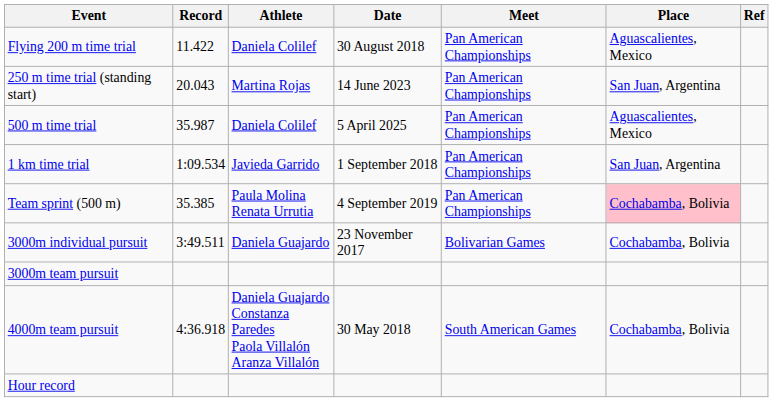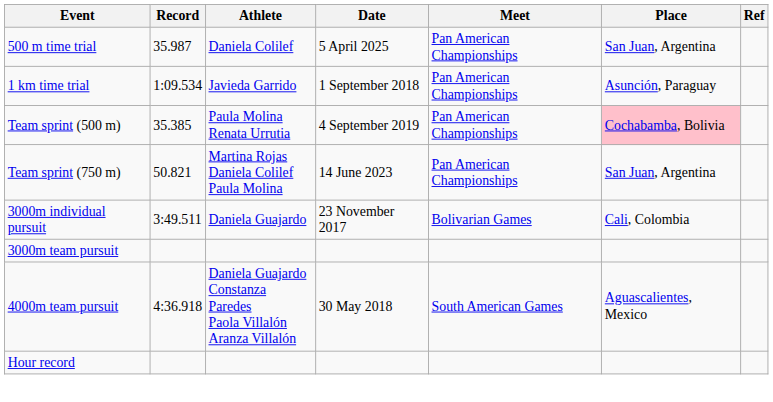- row: Flying 200 m time trial | 11.422 | Daniela Colilef | 30 August 2018 | Pan American Championships | Aguascalientes, Mexico
- row: 250 m time trial (standing start) | 20.043 | Martina Rojas | 14 June 2023 | Pan American Championships | San Juan, Argentina
500 m time trial | Place: Aguascalientes, Mexico -> San Juan, Argentina
1 km time trial | Place: San Juan, Argentina -> Asunción, Paraguay
+ row: Team sprint (750 m) | 50.821 | Martina Rojas Daniela Colilef Paula Molina | 14 June 2023 | Pan American Championships | San Juan, Argentina
3000m individual pursuit | Place: Cochabamba, Bolivia -> Cali, Colombia
4000m team pursuit | Place: Cochabamba, Bolivia -> Aguascalientes, Mexico
